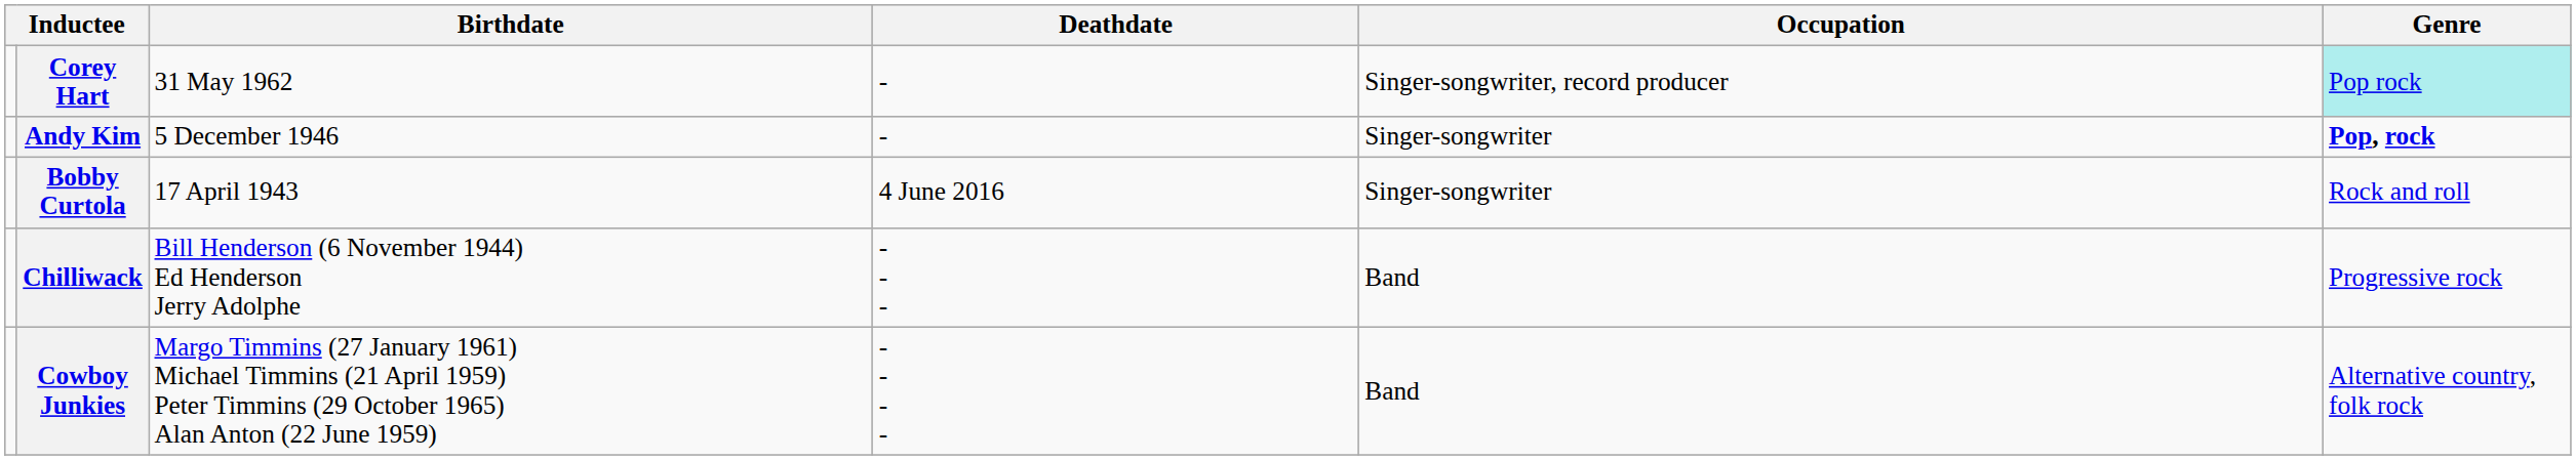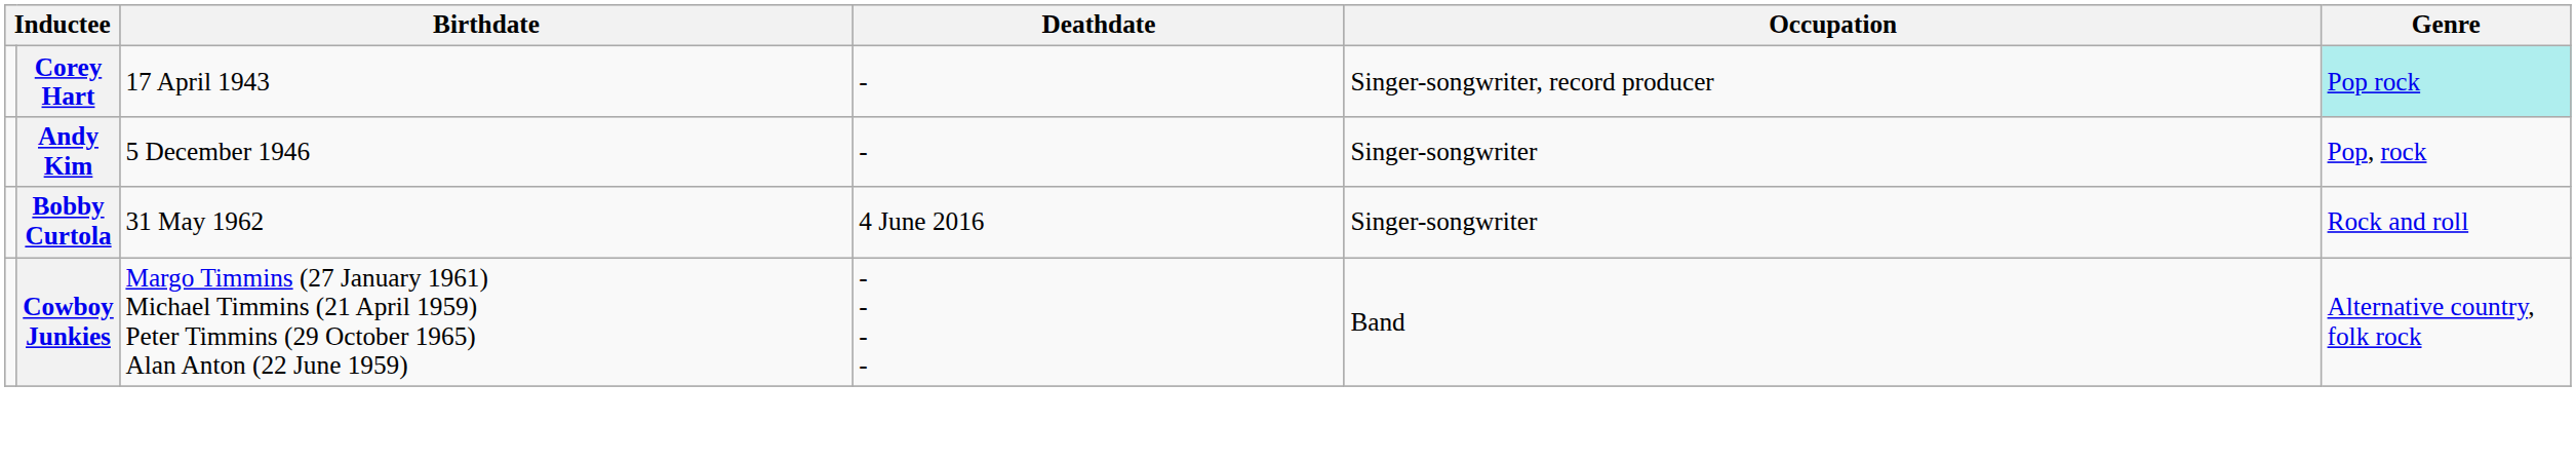Corey Hart | Birthdate: 31 May 1962 -> 17 April 1943
Andy Kim | Genre: bold -> normal
Bobby Curtola | Birthdate: 17 April 1943 -> 31 May 1962
- row: Chilliwack | Bill Henderson (6 November 1944) Ed Henderson Jerry Adolphe | - - - | Band | Progressive rock
